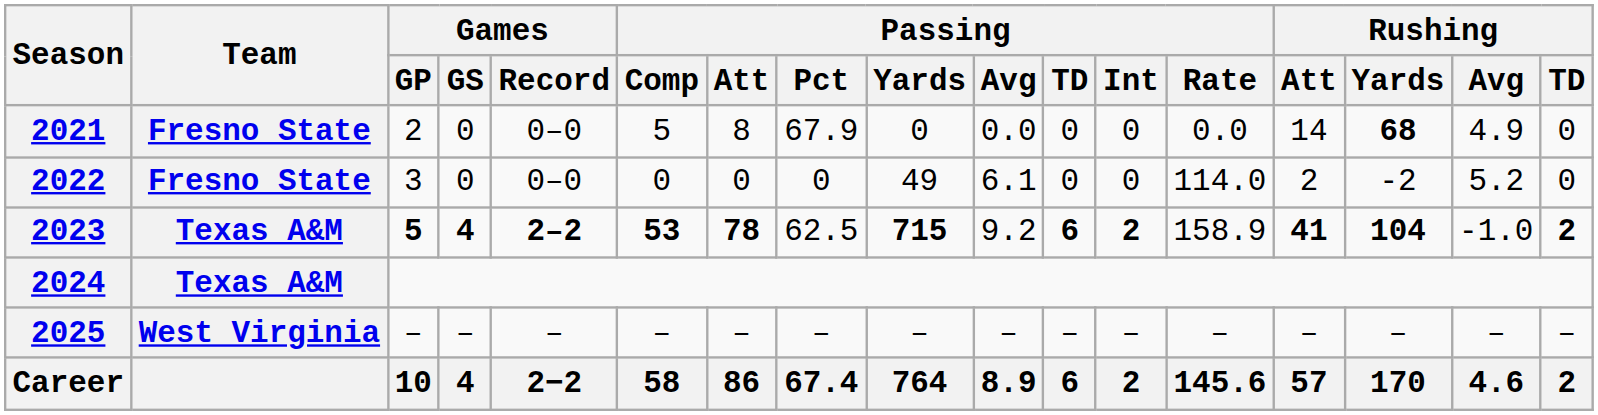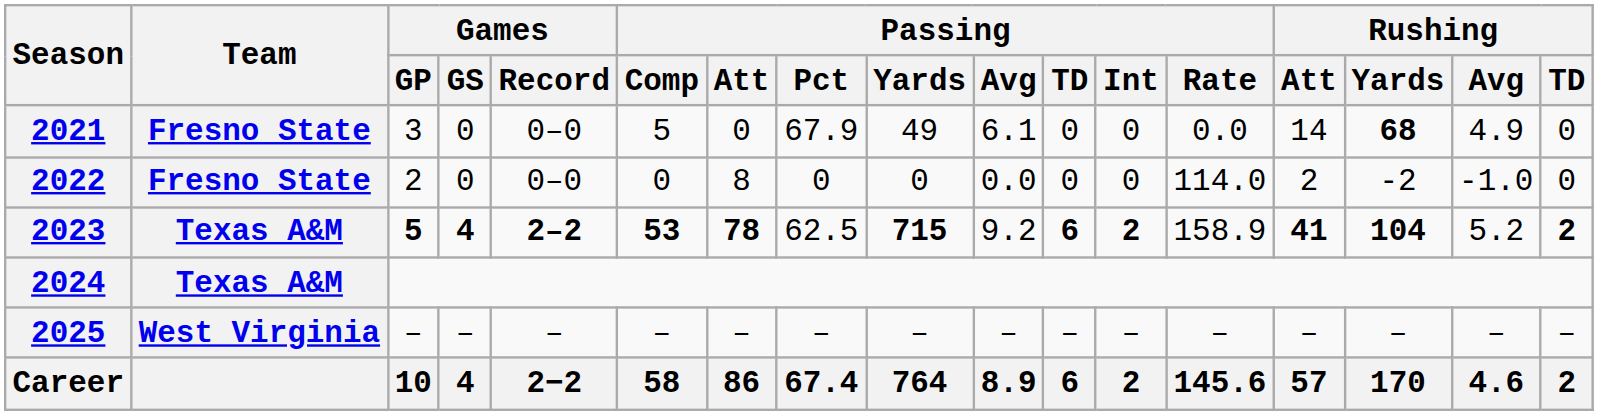2021 | Games / GP: 2 -> 3
2021 | Passing / Att: 8 -> 0
2021 | Passing / Yards: 0 -> 49
2021 | Passing / Avg: 0.0 -> 6.1
2022 | Games / GP: 3 -> 2
2022 | Passing / Att: 0 -> 8
2022 | Passing / Yards: 49 -> 0
2022 | Passing / Avg: 6.1 -> 0.0
2022 | Rushing / Avg: 5.2 -> -1.0
2023 | Rushing / Avg: -1.0 -> 5.2
